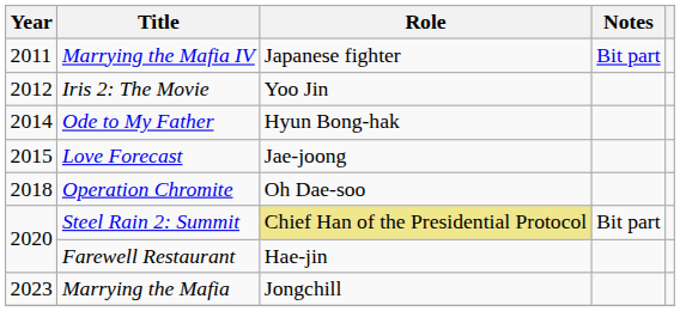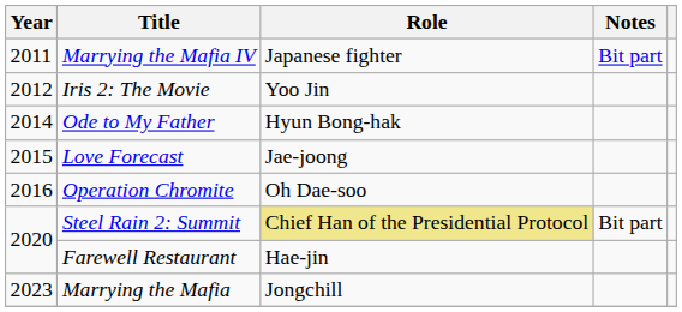Operation Chromite | Year: 2018 -> 2016
